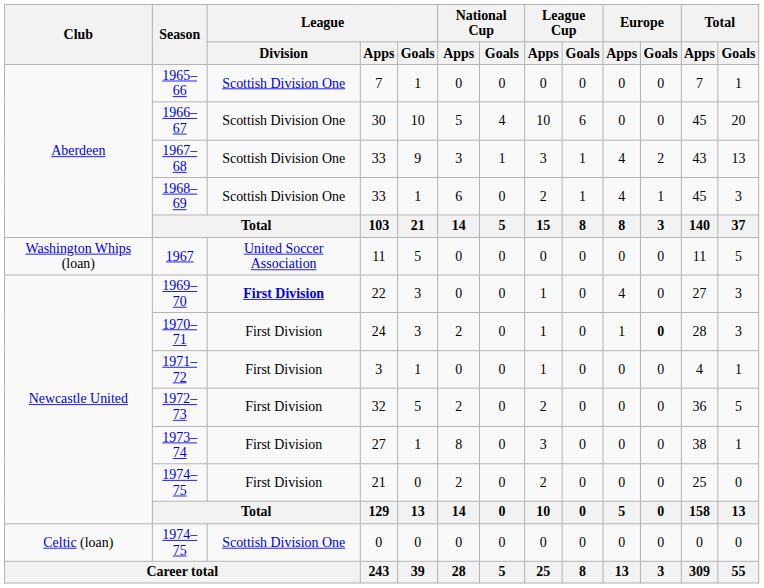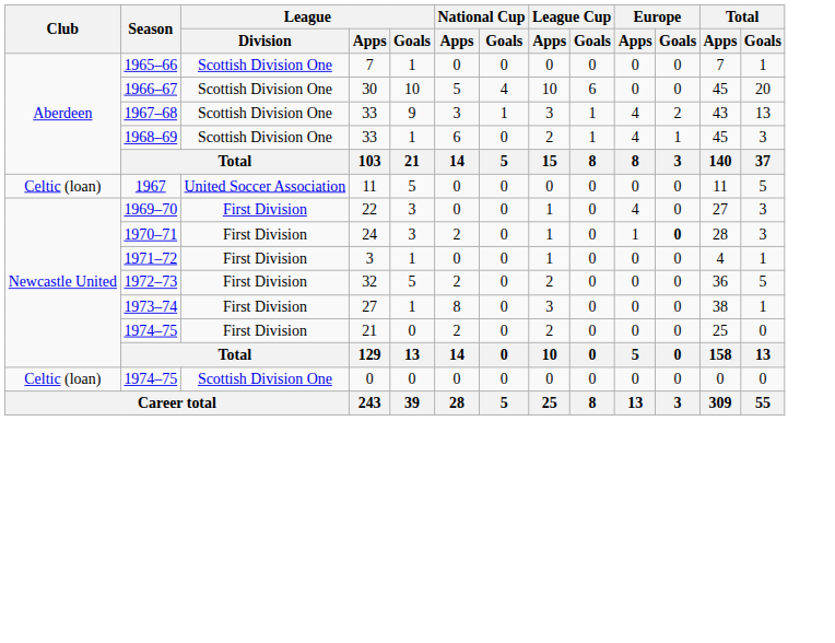1967 | Club: Washington Whips (loan) -> Celtic (loan)
1969–70 | League / Division: bold -> normal
